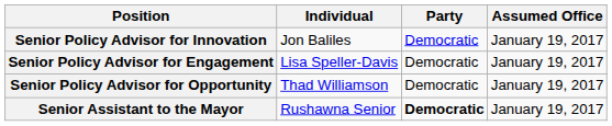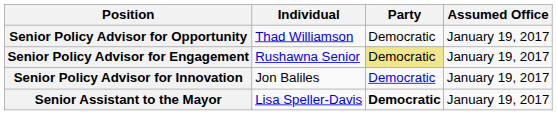rows swapped: Senior Policy Advisor for Innovation <-> Senior Policy Advisor for Opportunity
Senior Policy Advisor for Engagement | Individual: Lisa Speller-Davis -> Rushawna Senior
Senior Policy Advisor for Engagement | Party: no background -> khaki background
Senior Assistant to the Mayor | Individual: Rushawna Senior -> Lisa Speller-Davis
